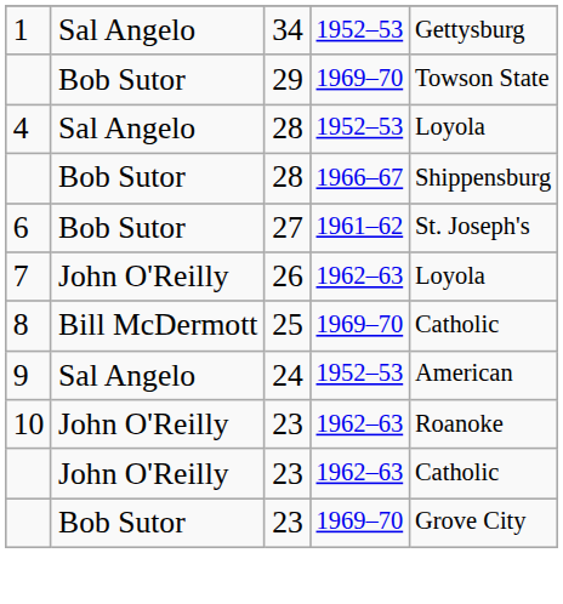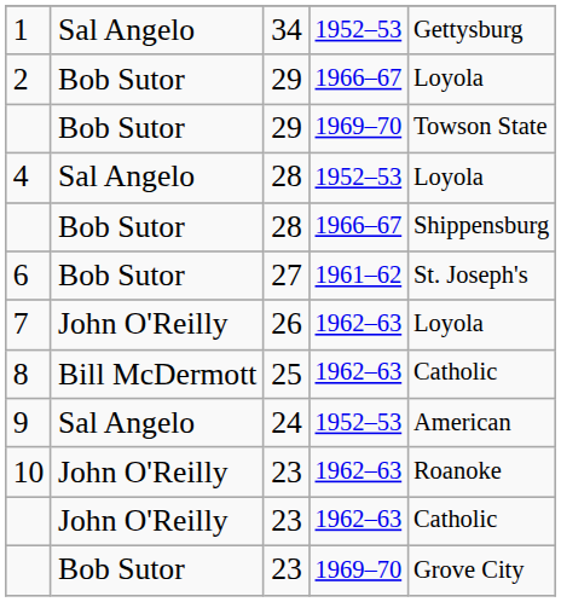+ row: 2 | Bob Sutor | 29 | 1966–67 | Loyola
8 | column 4: 1969–70 -> 1962–63
